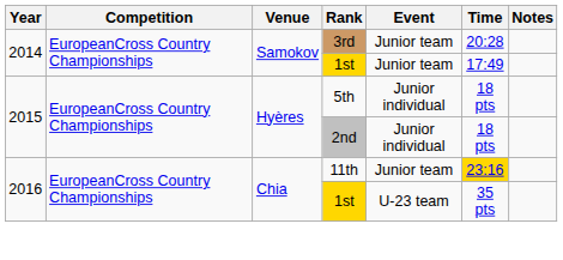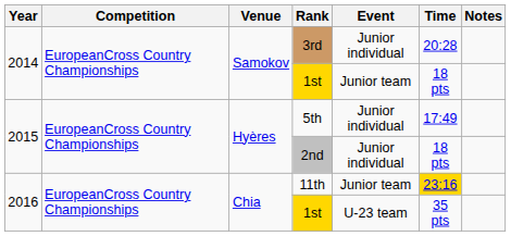3rd | Event: Junior team -> Junior individual
2014 / 1st | Time: 17:49 -> 18 pts
5th | Time: 18 pts -> 17:49
